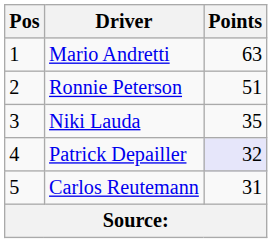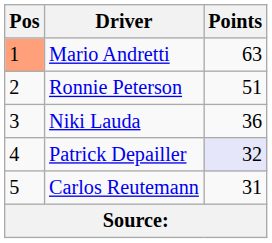Mario Andretti | Pos: no background -> lightsalmon background
Niki Lauda | Points: 35 -> 36
